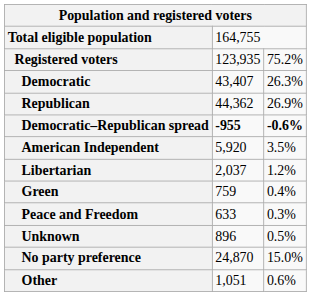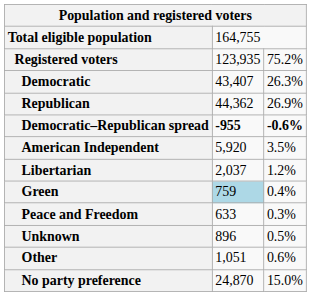Green | column 2: no background -> lightblue background
rows swapped: Other <-> No party preference
